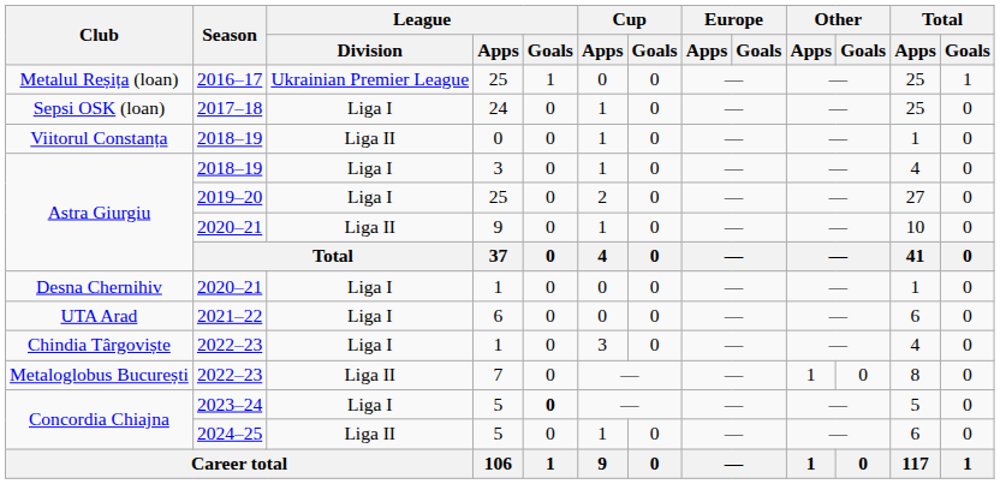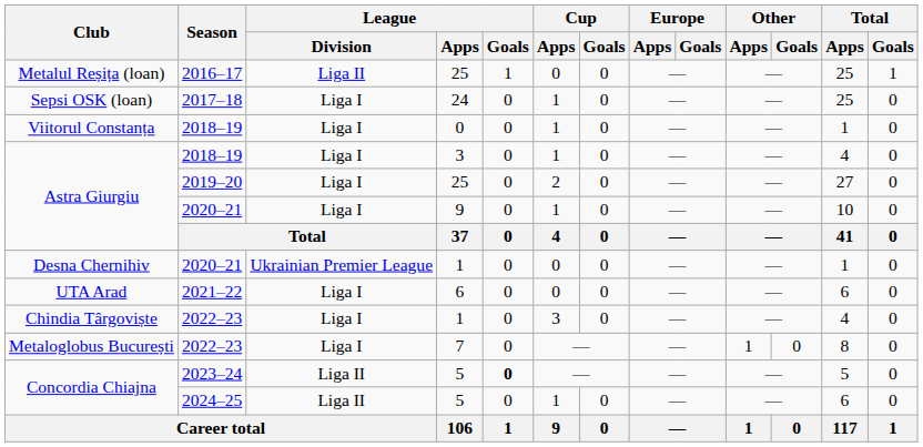Metalul Reșița (loan) | League / Division: Ukrainian Premier League -> Liga II
Viitorul Constanța | League / Division: Liga II -> Liga I
Astra Giurgiu / 2020–21 | League / Division: Liga II -> Liga I
Desna Chernihiv | League / Division: Liga I -> Ukrainian Premier League
Metaloglobus București | League / Division: Liga II -> Liga I
Concordia Chiajna / 2023–24 | League / Division: Liga I -> Liga II
